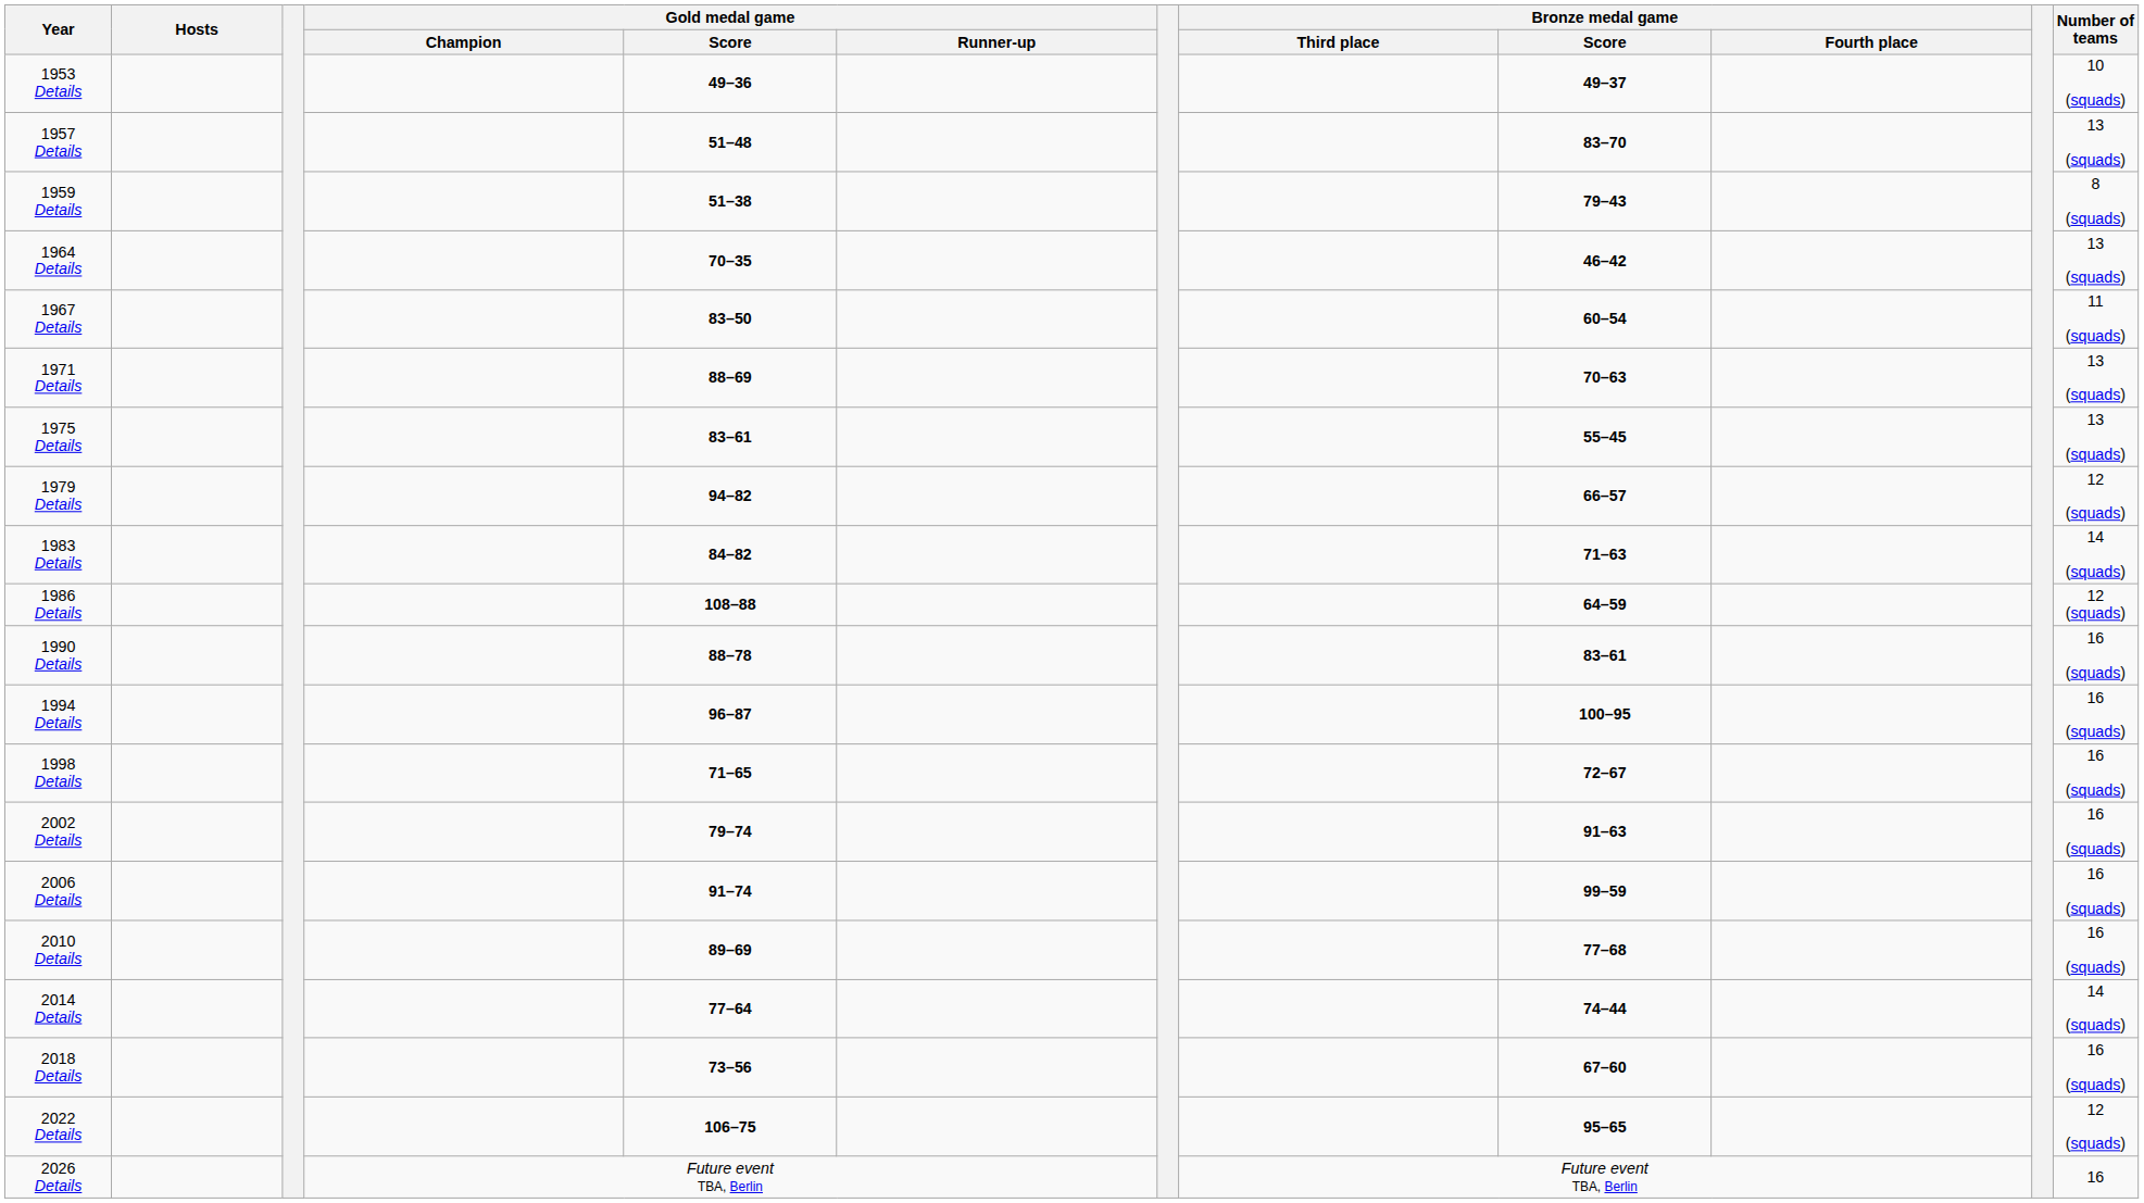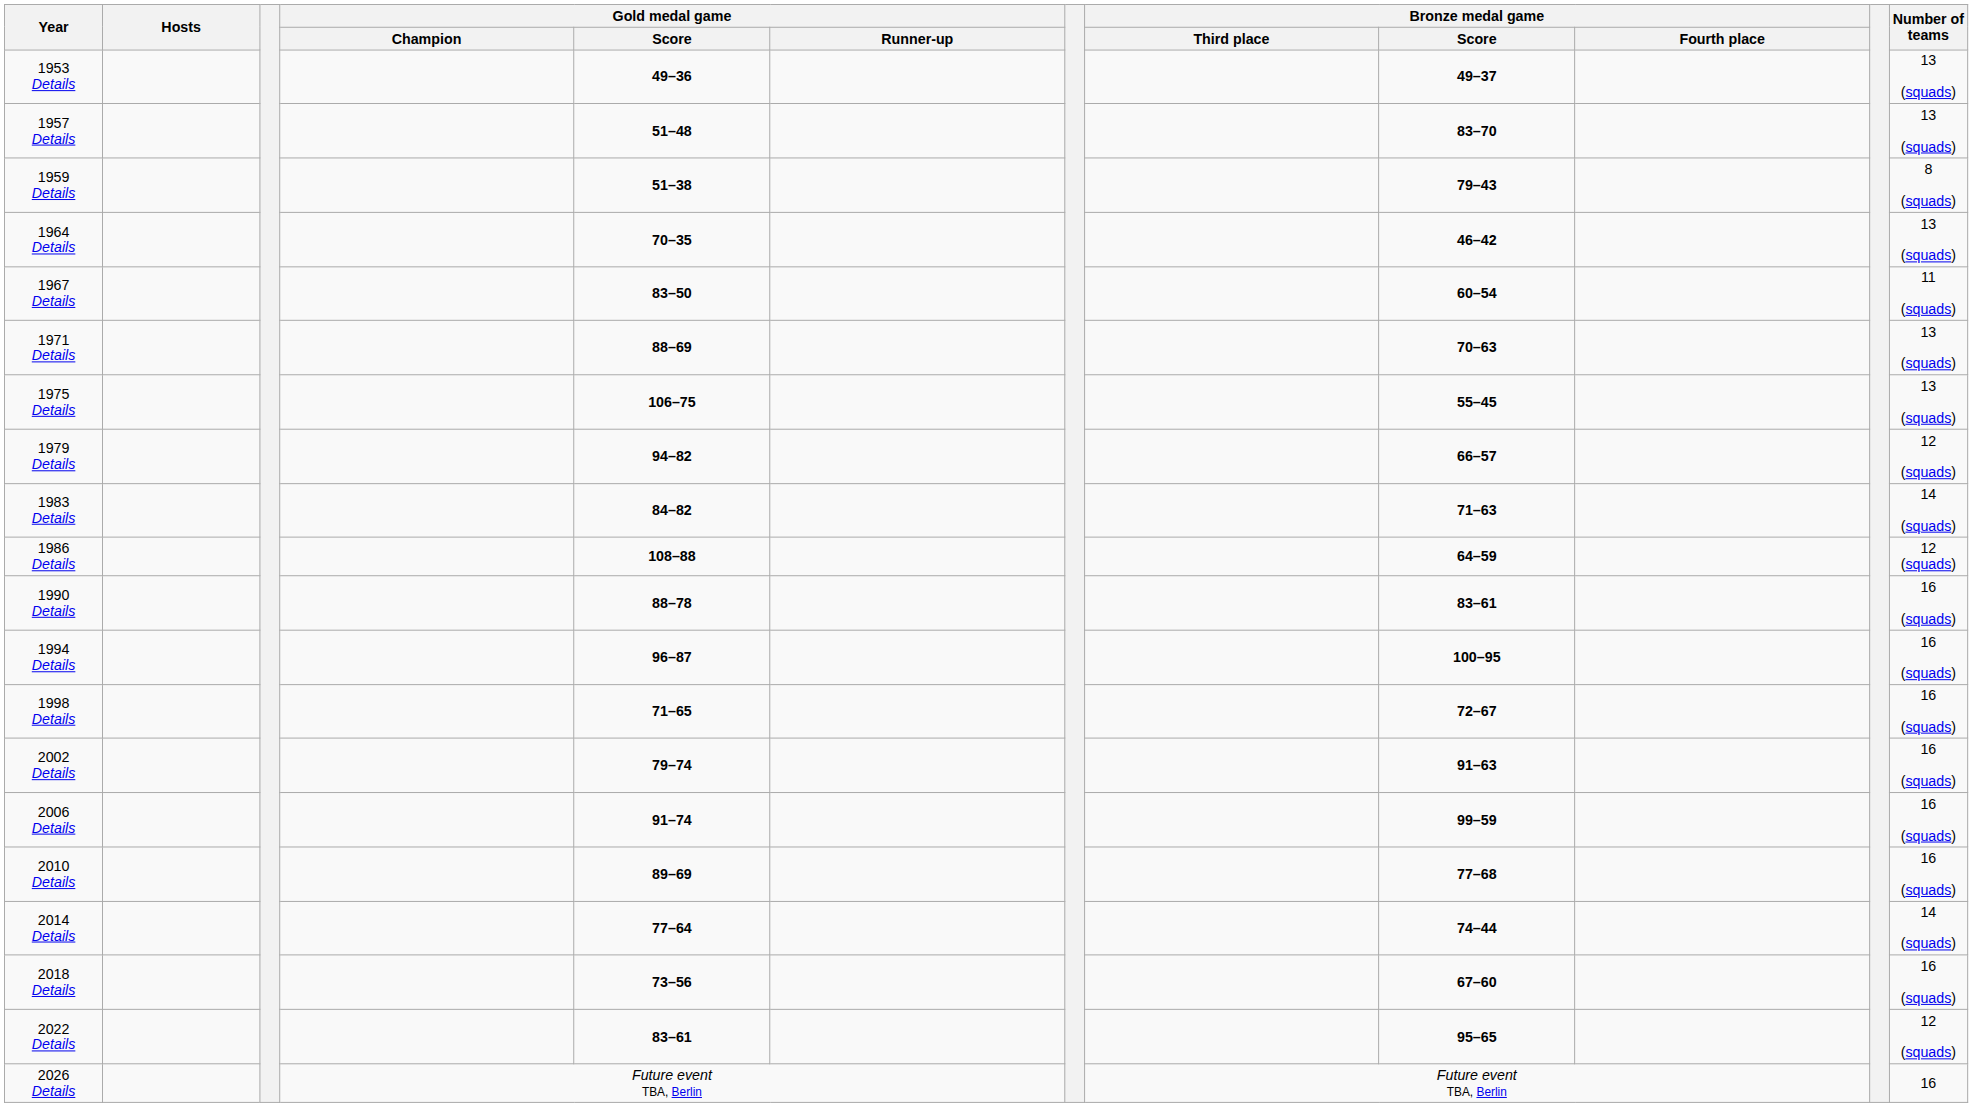1953 Details | Number of teams: 10 (squads) -> 13 (squads)
1975 Details | Gold medal game / Score: 83–61 -> 106–75
2022 Details | Gold medal game / Score: 106–75 -> 83–61
